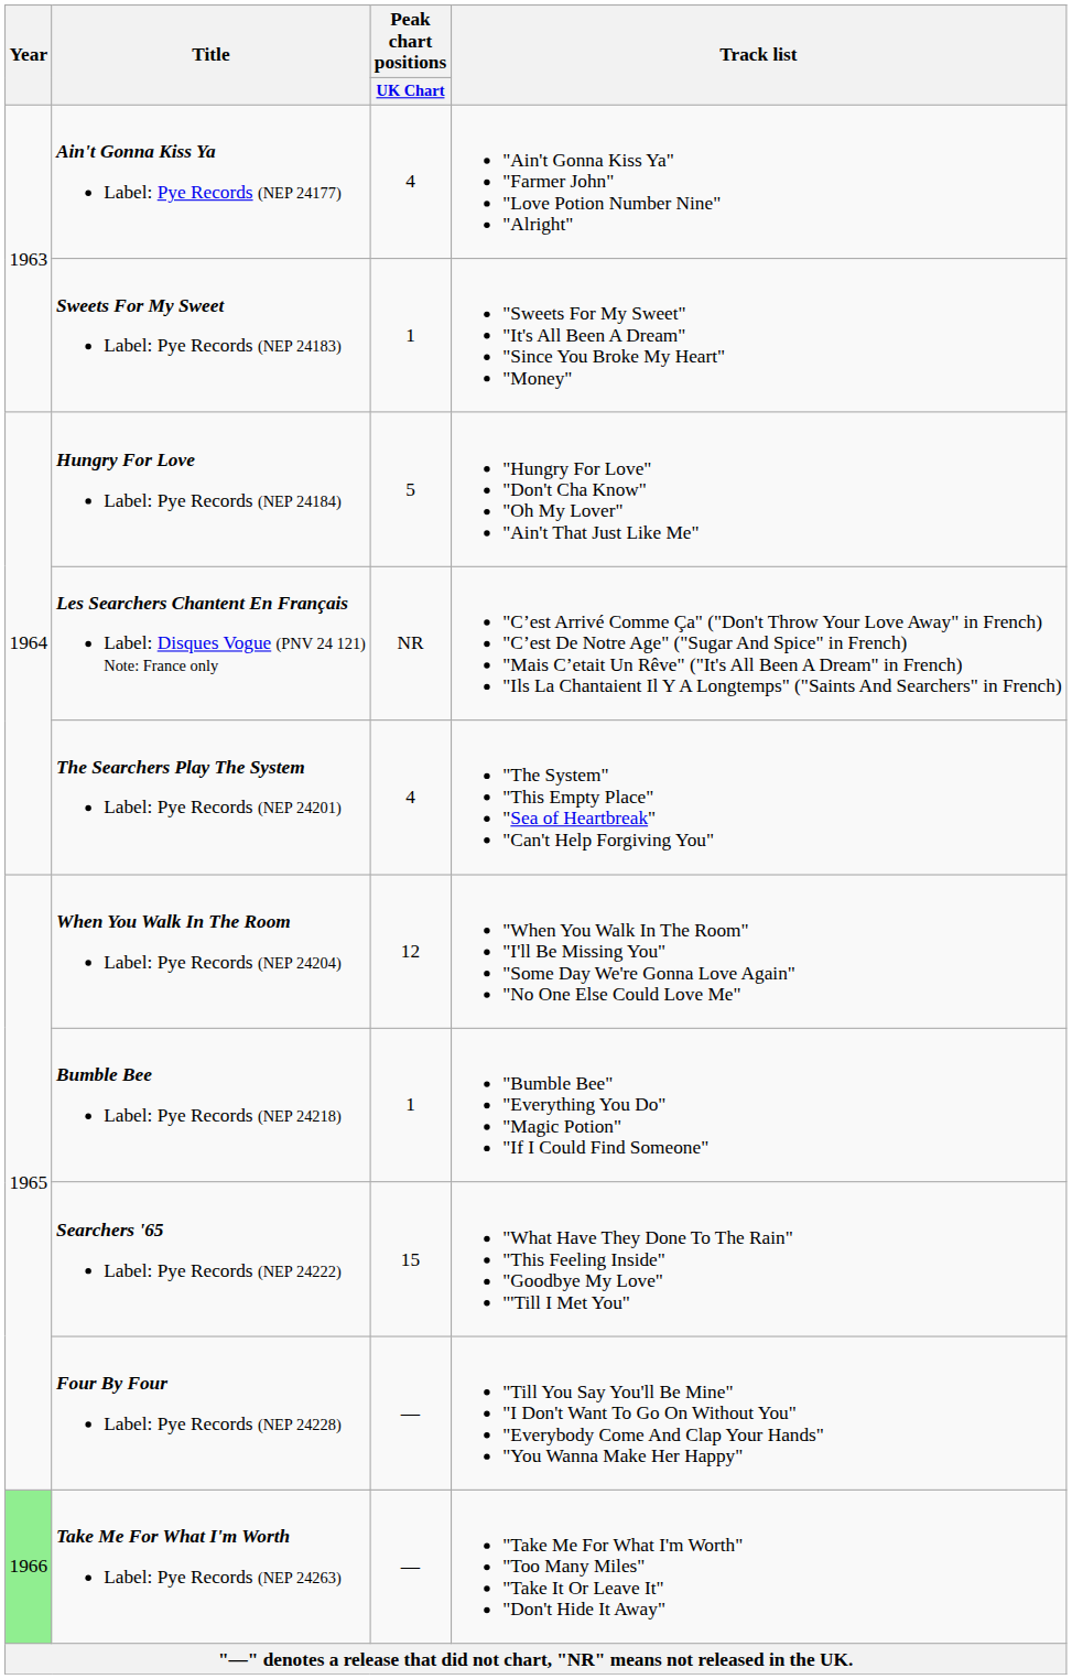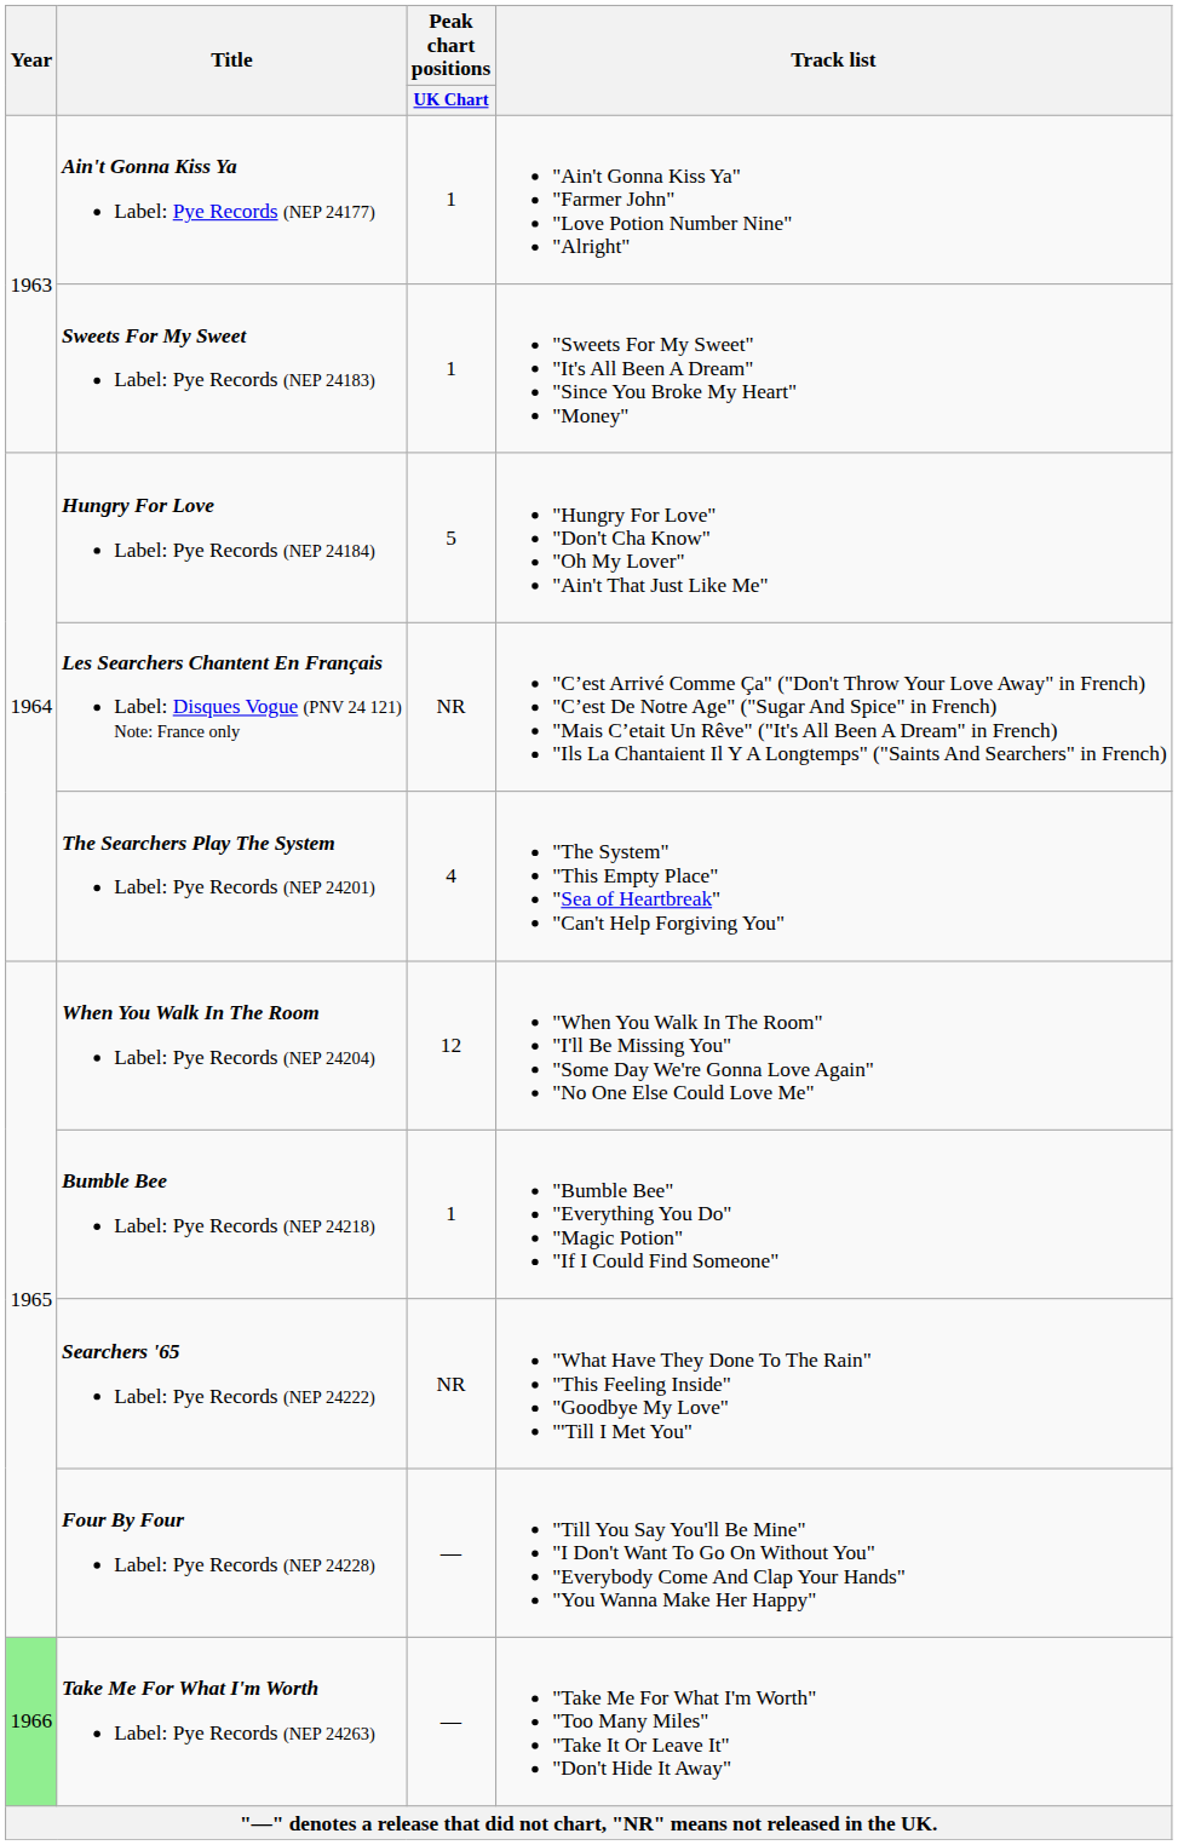Ain't Gonna Kiss Ya Label: Pye Records (NEP 24177) | Peak chart positions / UK Chart: 4 -> 1
Searchers '65 Label: Pye Records (NEP 24222) | Peak chart positions / UK Chart: 15 -> NR
